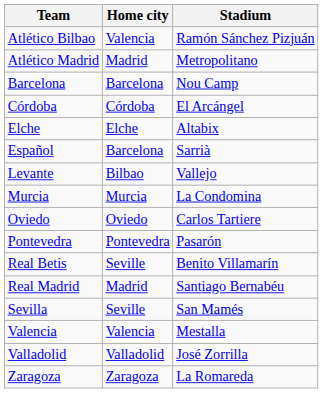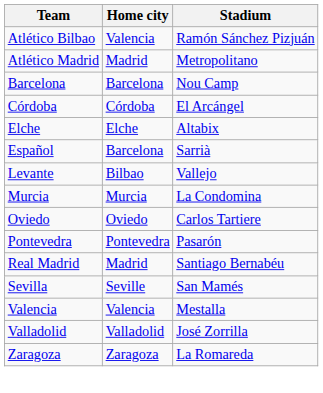- row: Real Betis | Seville | Benito Villamarín
